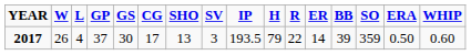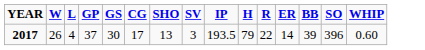- column: ERA | 0.50
2017 | SO: 359 -> 396
